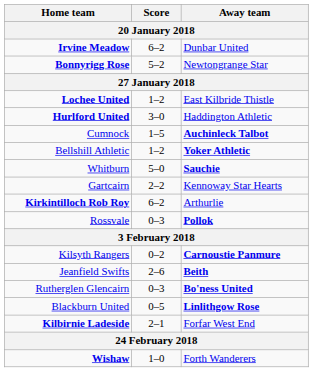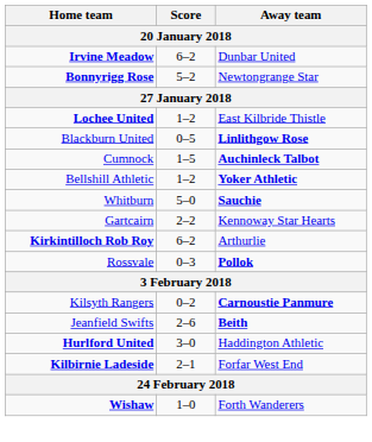rows swapped: Blackburn United <-> Hurlford United
- row: Rutherglen Glencairn | 0–3 | Bo'ness United
